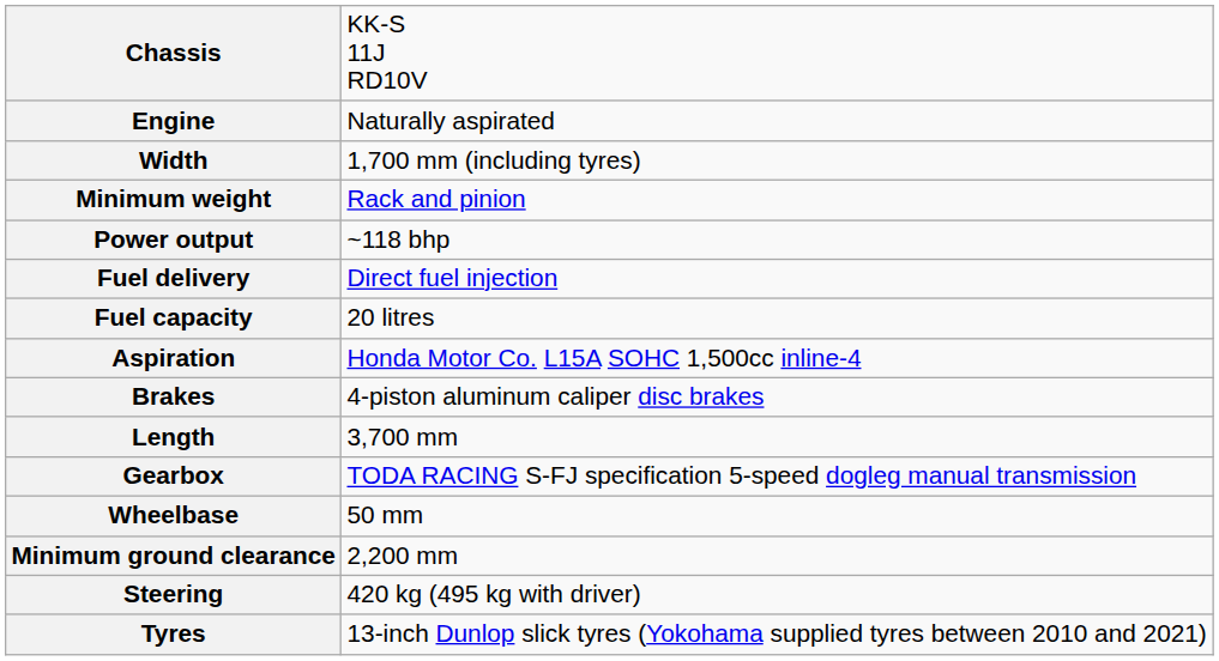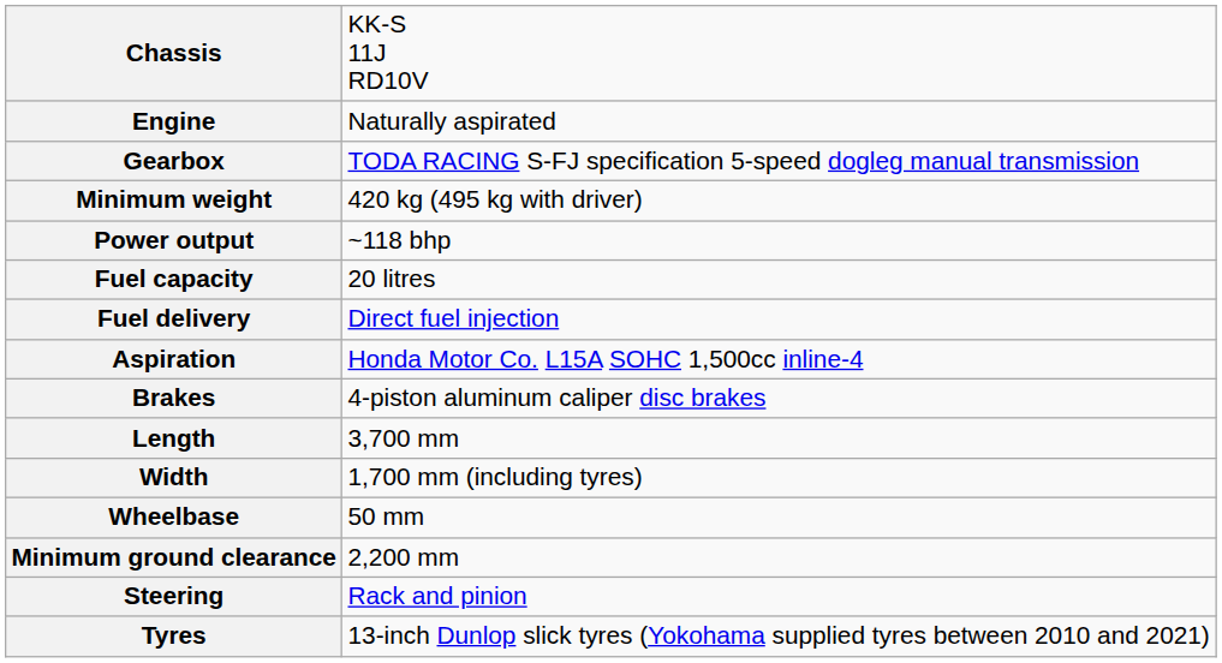rows swapped: Gearbox <-> Width
Minimum weight | column 2: Rack and pinion -> 420 kg (495 kg with driver)
rows swapped: Fuel capacity <-> Fuel delivery
Steering | column 2: 420 kg (495 kg with driver) -> Rack and pinion
